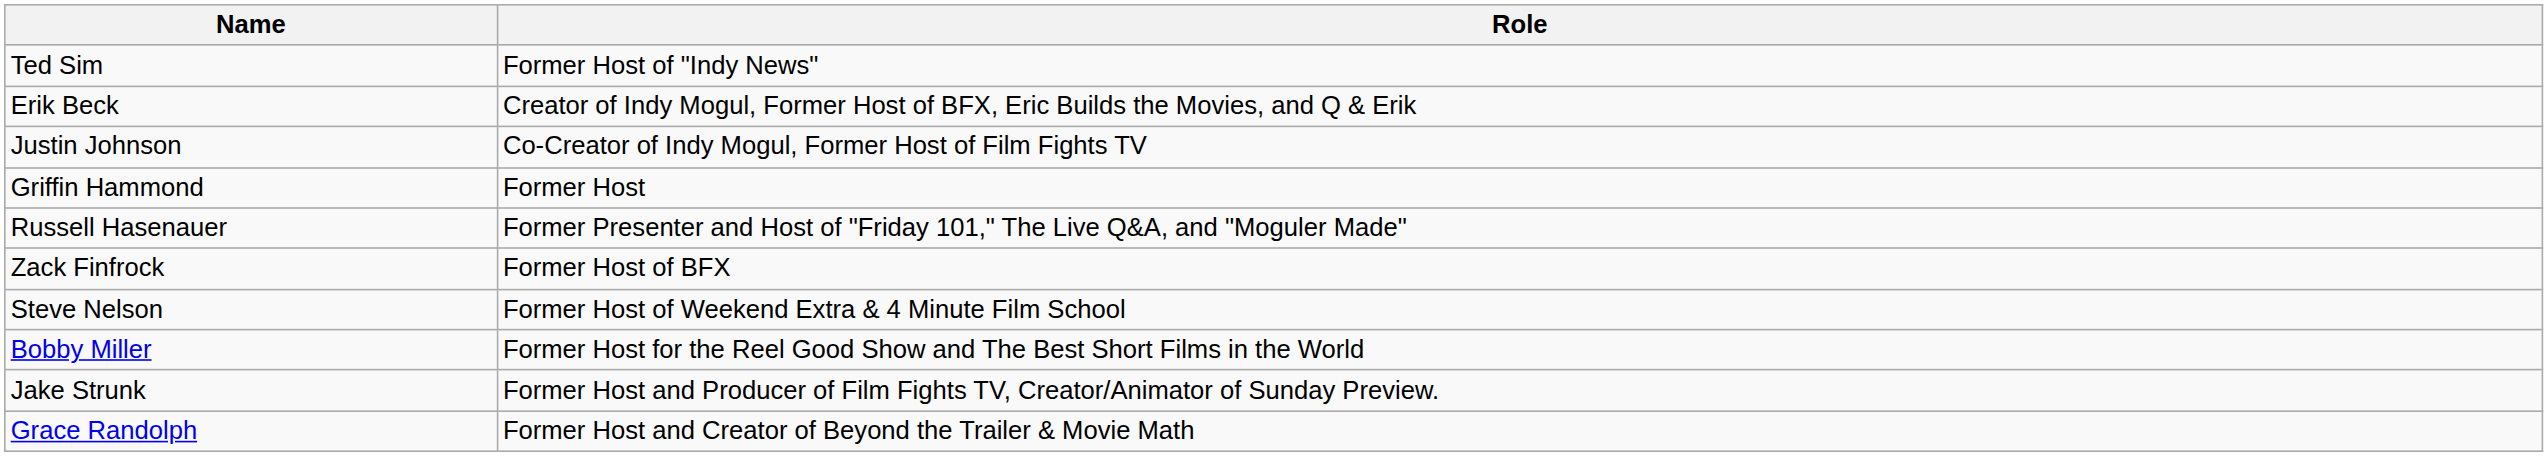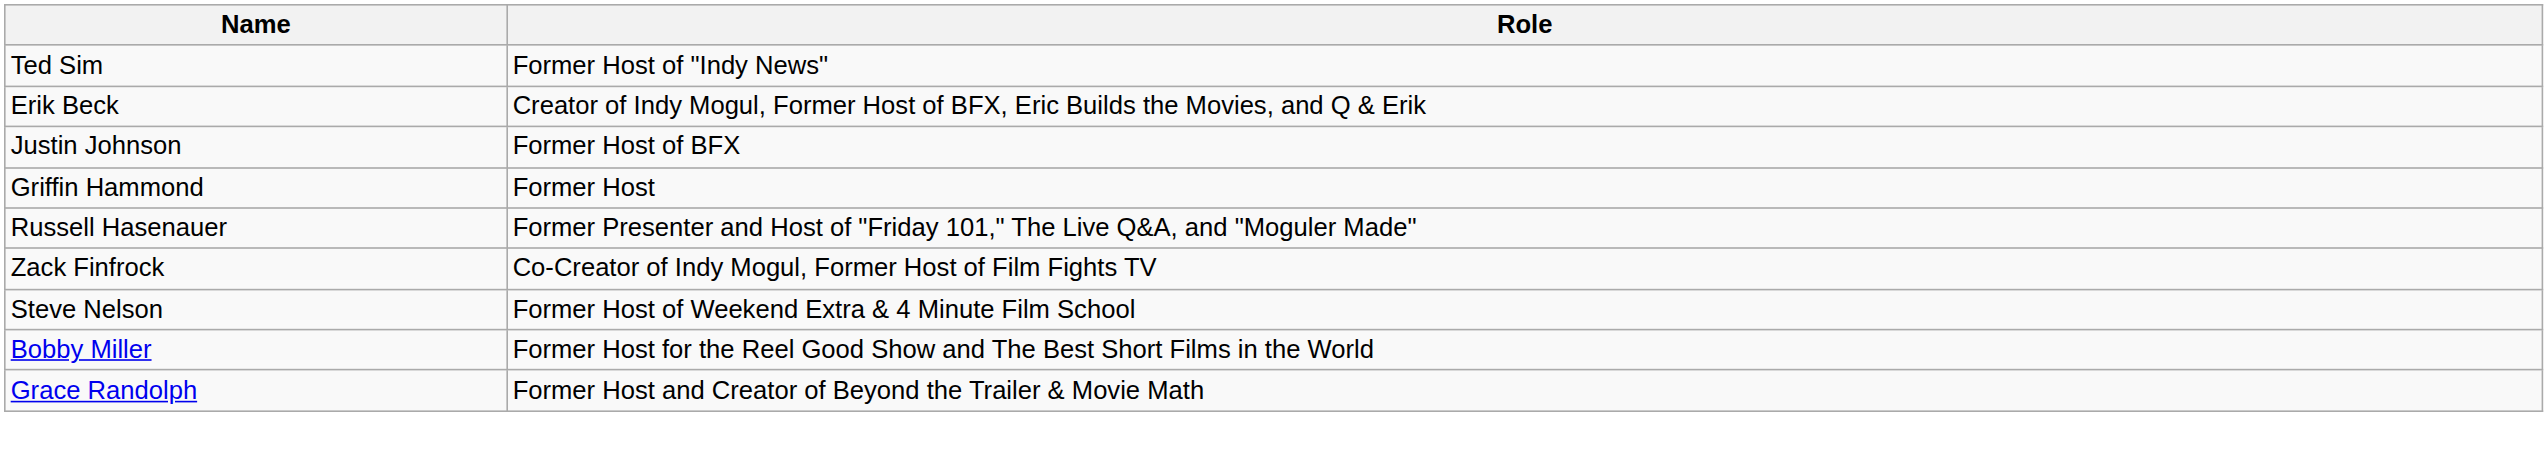Justin Johnson | Role: Co-Creator of Indy Mogul, Former Host of Film Fights TV -> Former Host of BFX
Zack Finfrock | Role: Former Host of BFX -> Co-Creator of Indy Mogul, Former Host of Film Fights TV
- row: Jake Strunk | Former Host and Producer of Film Fights TV, Creator/Animator of Sunday Preview.
